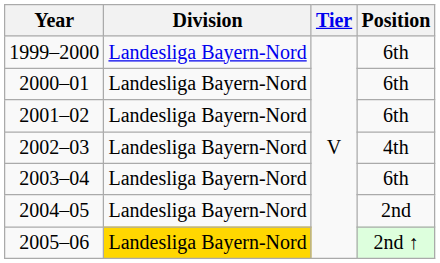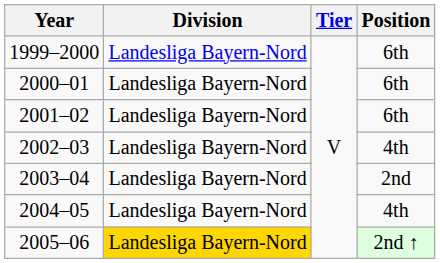2003–04 | Position: 6th -> 2nd
2004–05 | Position: 2nd -> 4th
